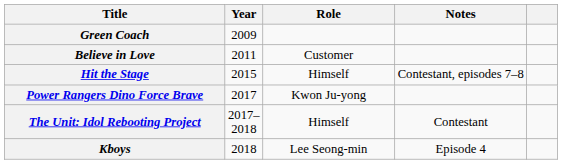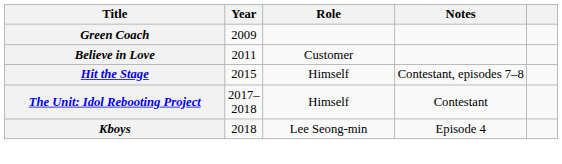- row: Power Rangers Dino Force Brave | 2017 | Kwon Ju-yong
